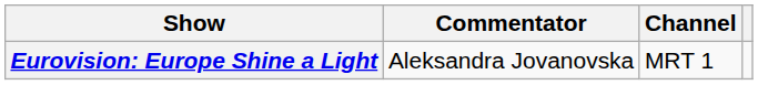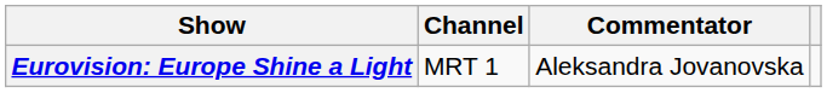columns swapped: Commentator <-> Channel
